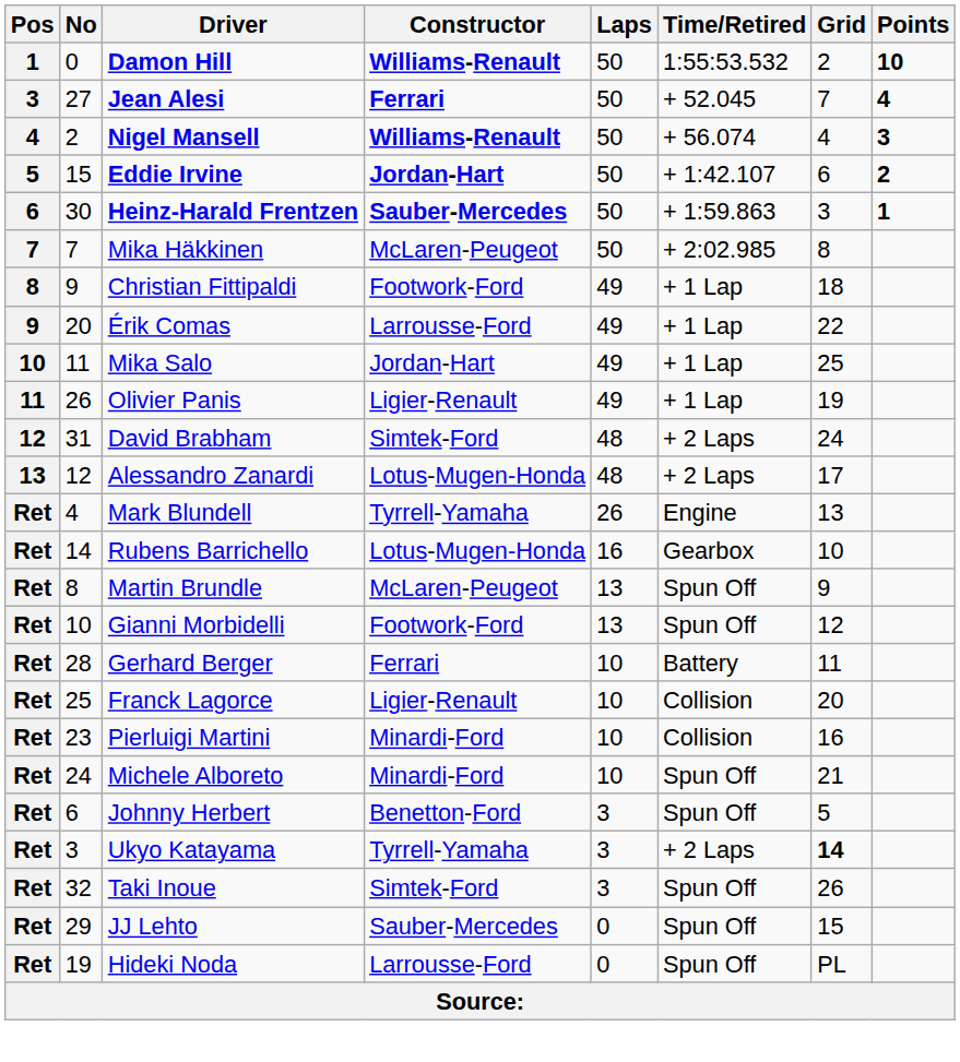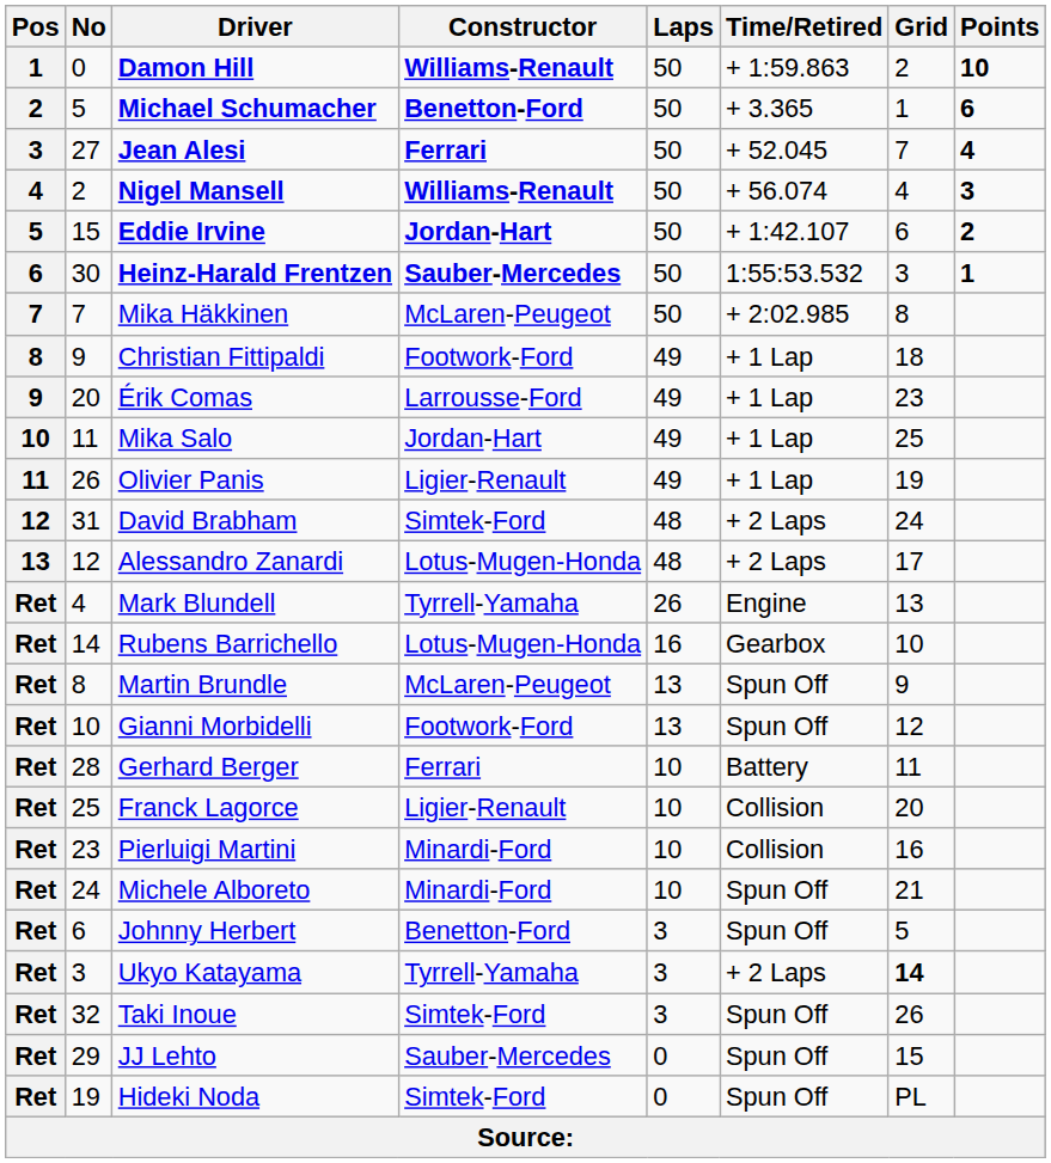Damon Hill | Time/Retired: 1:55:53.532 -> + 1:59.863
+ row: 2 | 5 | Michael Schumacher | Benetton-Ford | 50 | + 3.365 | 1 | 6
Heinz-Harald Frentzen | Time/Retired: + 1:59.863 -> 1:55:53.532
Érik Comas | Grid: 22 -> 23
Hideki Noda | Constructor: Larrousse-Ford -> Simtek-Ford
